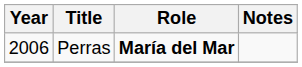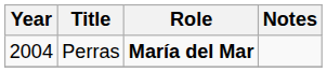Perras | Year: 2006 -> 2004
